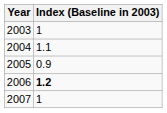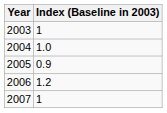2004 | Index (Baseline in 2003): 1.1 -> 1.0
2006 | Index (Baseline in 2003): bold -> normal
